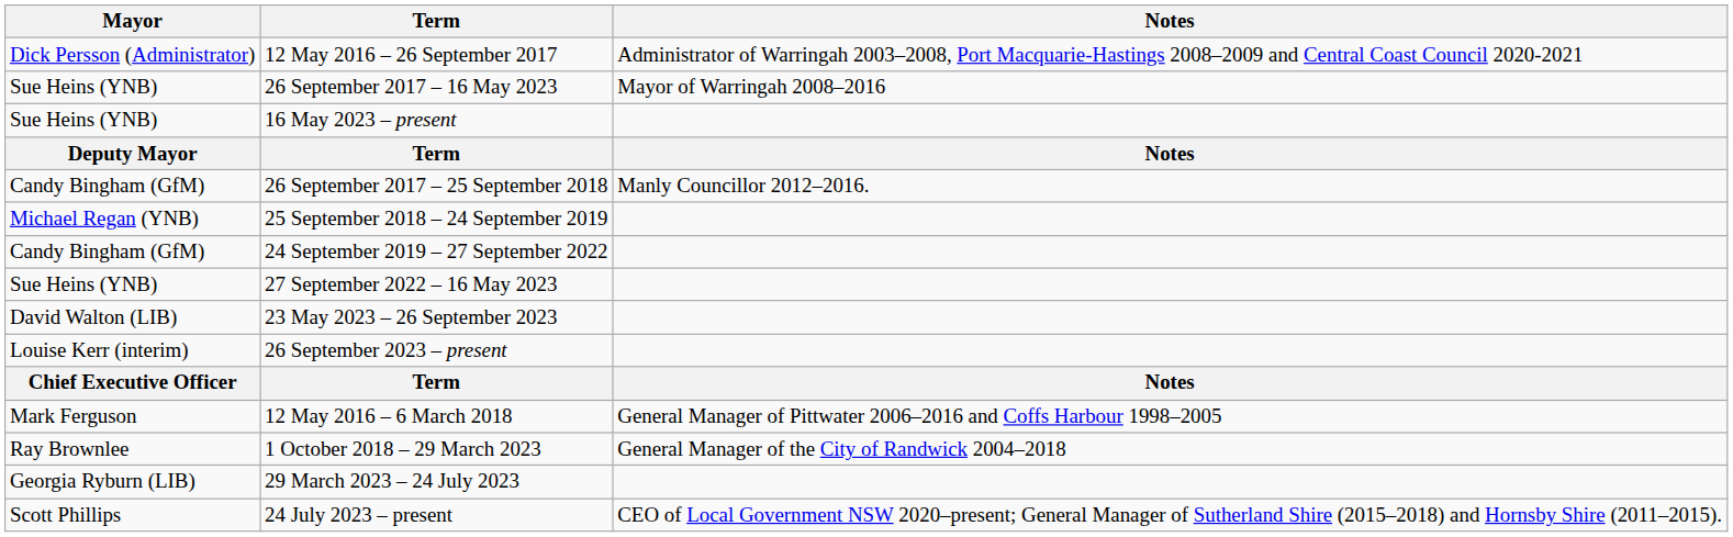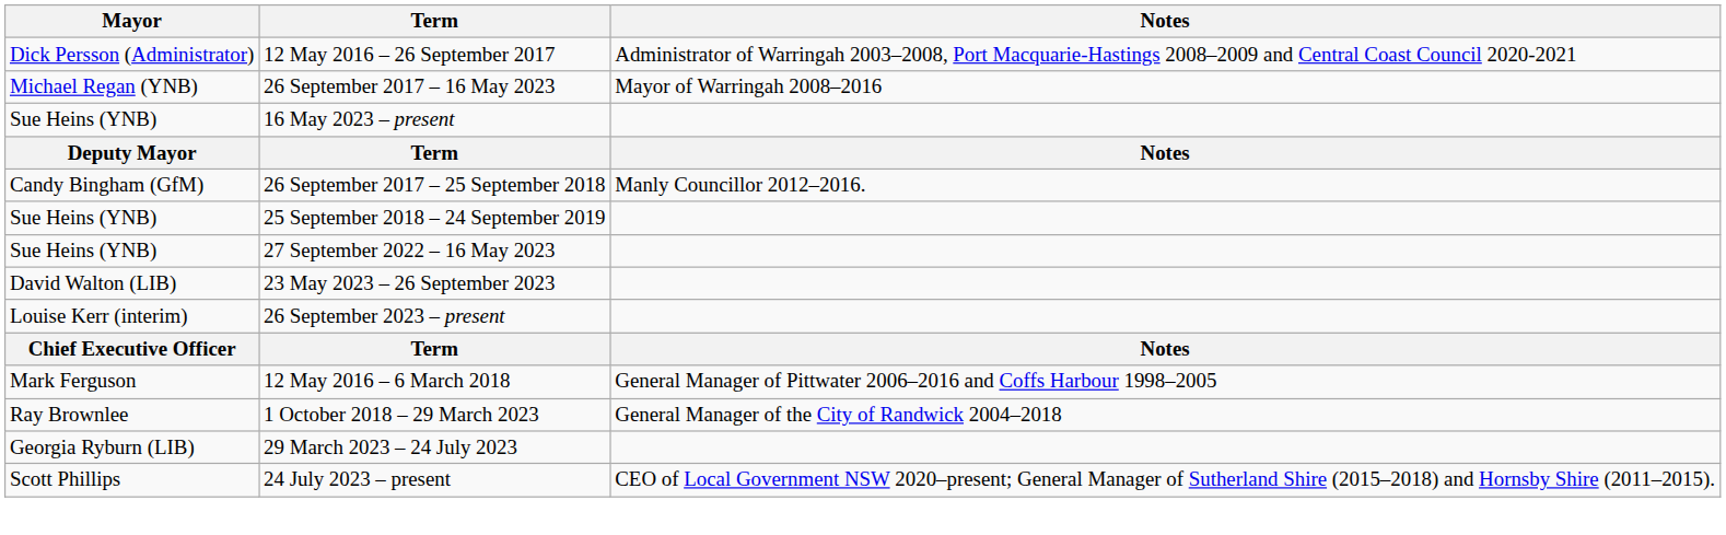26 September 2017 – 16 May 2023 | Mayor: Sue Heins (YNB) -> Michael Regan (YNB)
25 September 2018 – 24 September 2019 | Mayor: Michael Regan (YNB) -> Sue Heins (YNB)
- row: Candy Bingham (GfM) | 24 September 2019 – 27 September 2022
